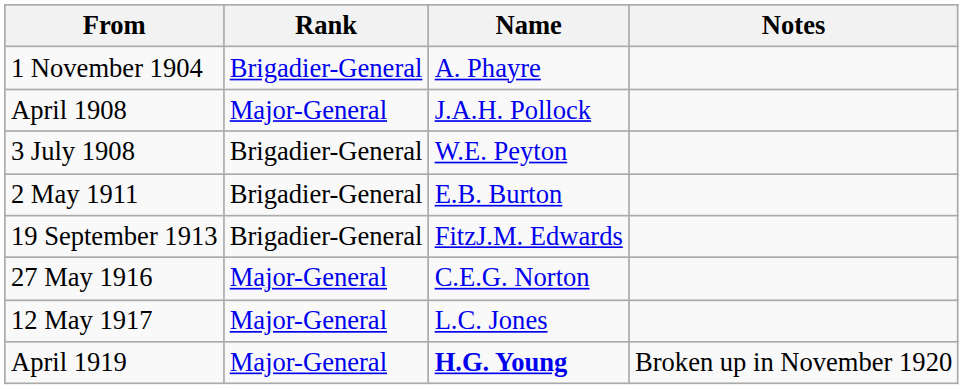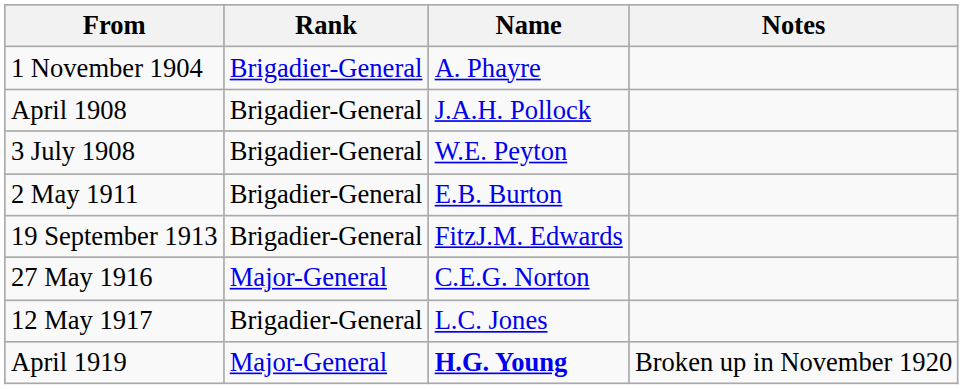April 1908 | Rank: Major-General -> Brigadier-General
12 May 1917 | Rank: Major-General -> Brigadier-General
